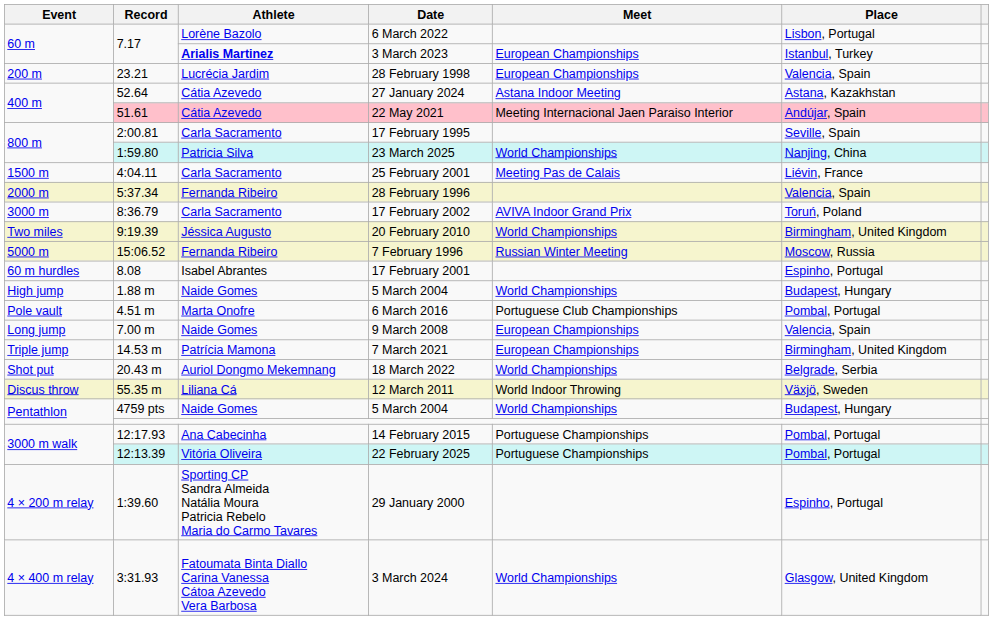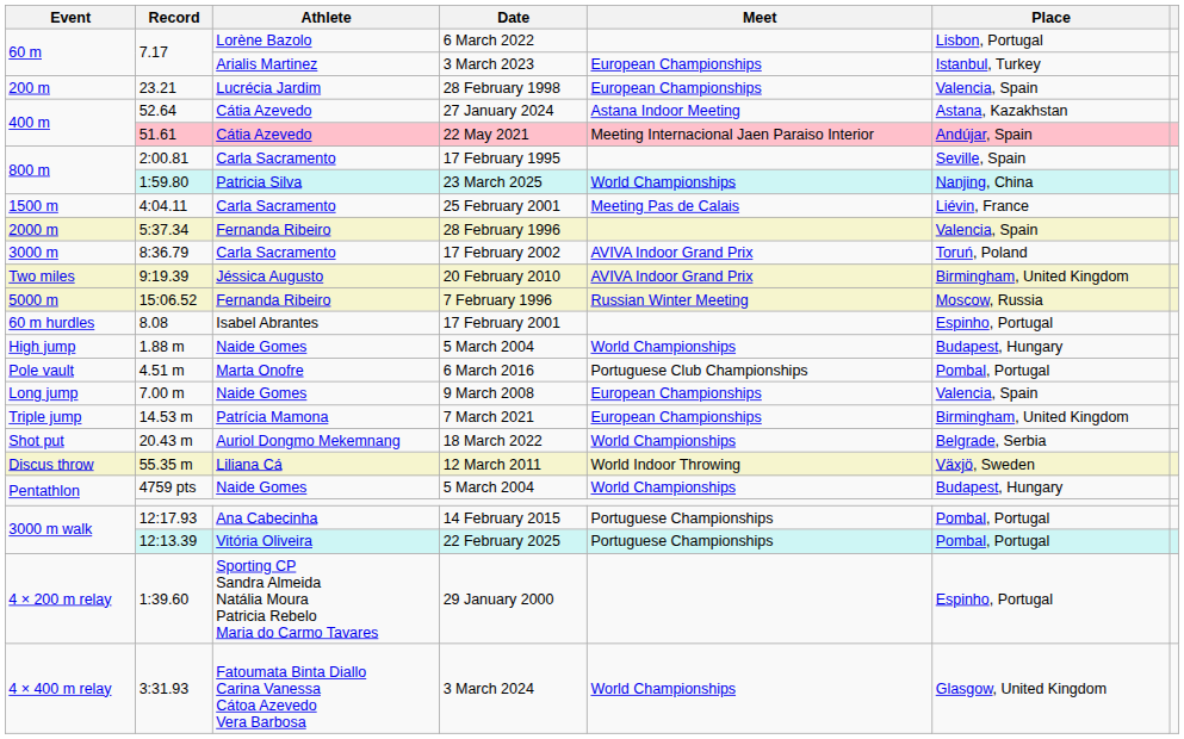3 March 2023 | Athlete: bold -> normal
20 February 2010 | Meet: World Championships -> AVIVA Indoor Grand Prix
